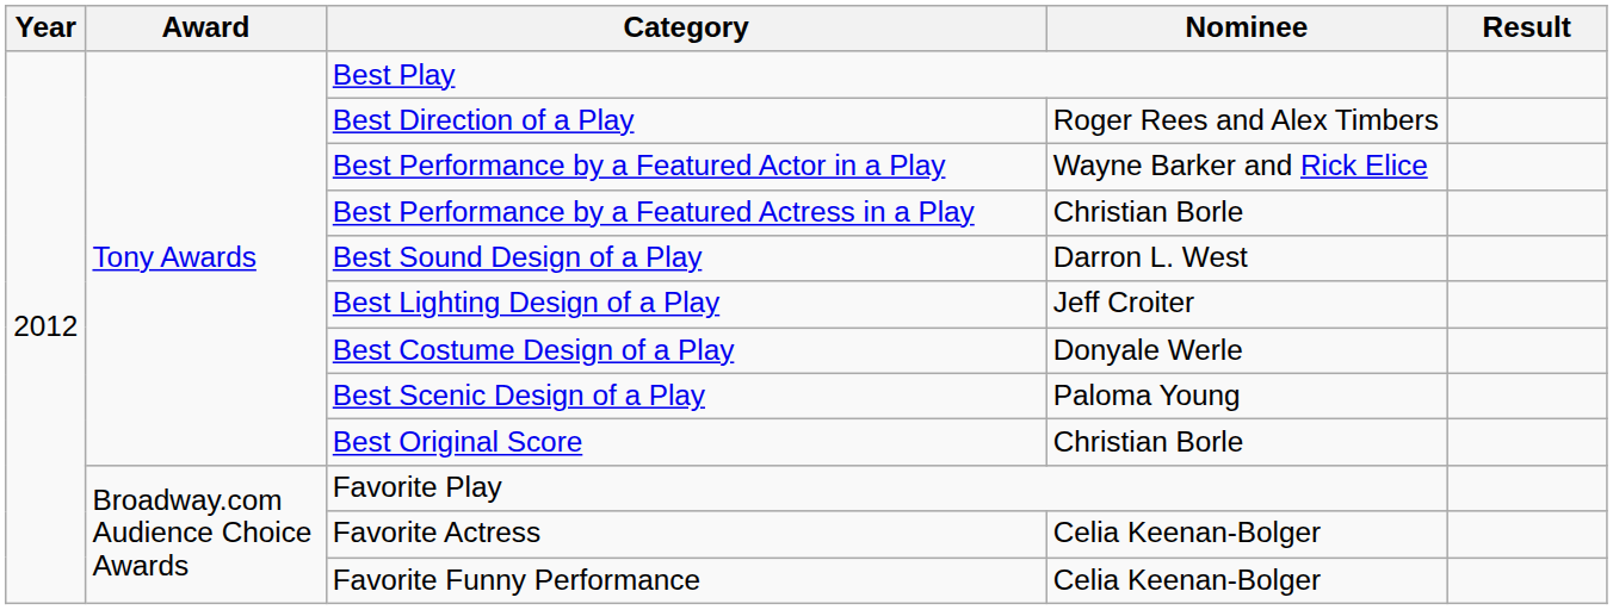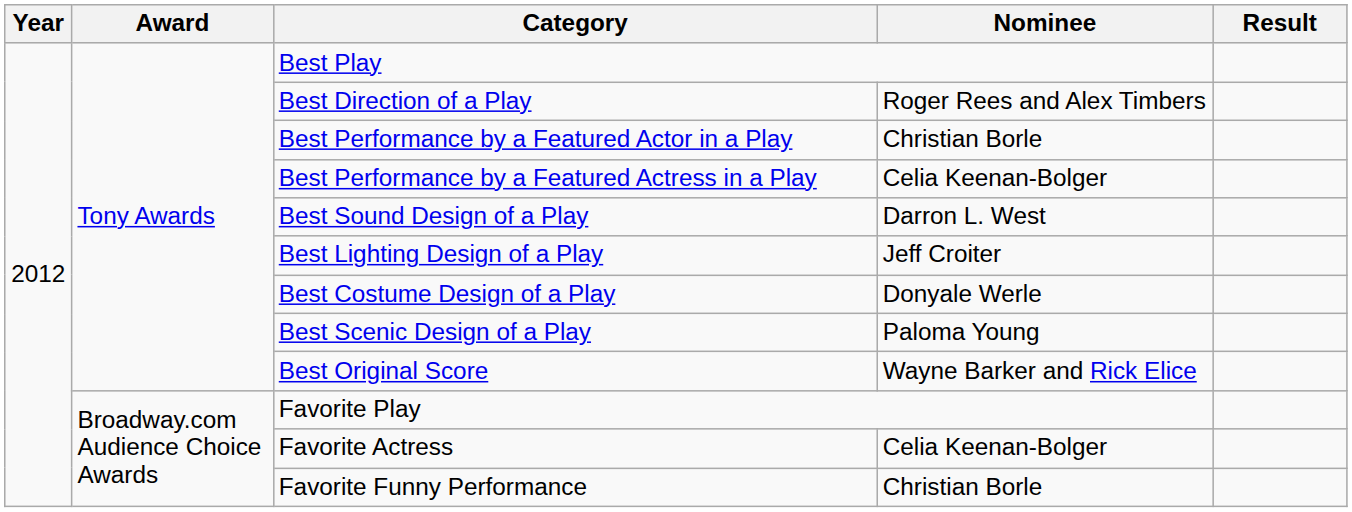Best Performance by a Featured Actor in a Play | Nominee: Wayne Barker and Rick Elice -> Christian Borle
Best Performance by a Featured Actress in a Play | Nominee: Christian Borle -> Celia Keenan-Bolger
Best Original Score | Nominee: Christian Borle -> Wayne Barker and Rick Elice
Favorite Funny Performance | Nominee: Celia Keenan-Bolger -> Christian Borle
